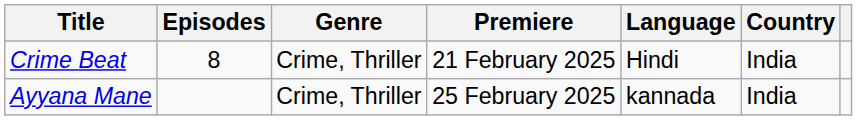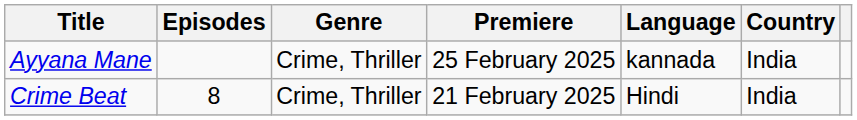rows swapped: Crime Beat <-> Ayyana Mane
